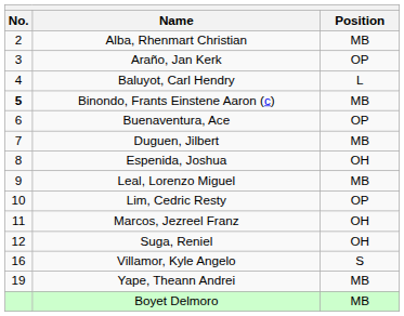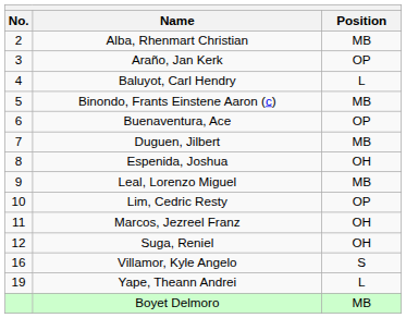Binondo, Frants Einstene Aaron (c) | No.: bold -> normal
Yape, Theann Andrei | Position: MB -> L
